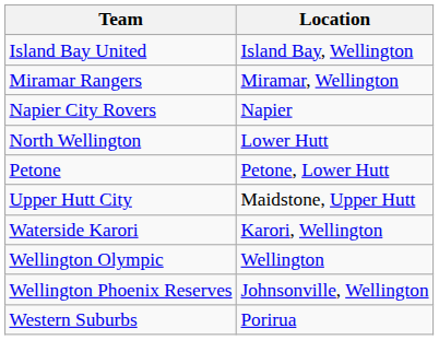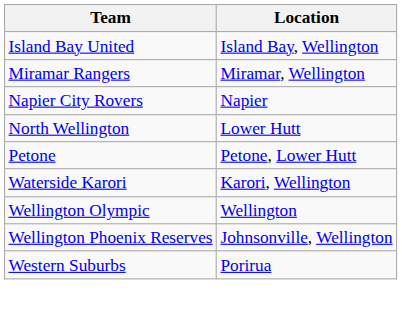- row: Upper Hutt City | Maidstone, Upper Hutt
